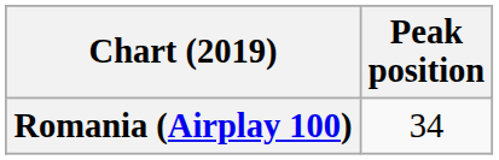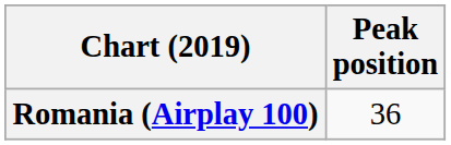Romania (Airplay 100) | Peak position: 34 -> 36
